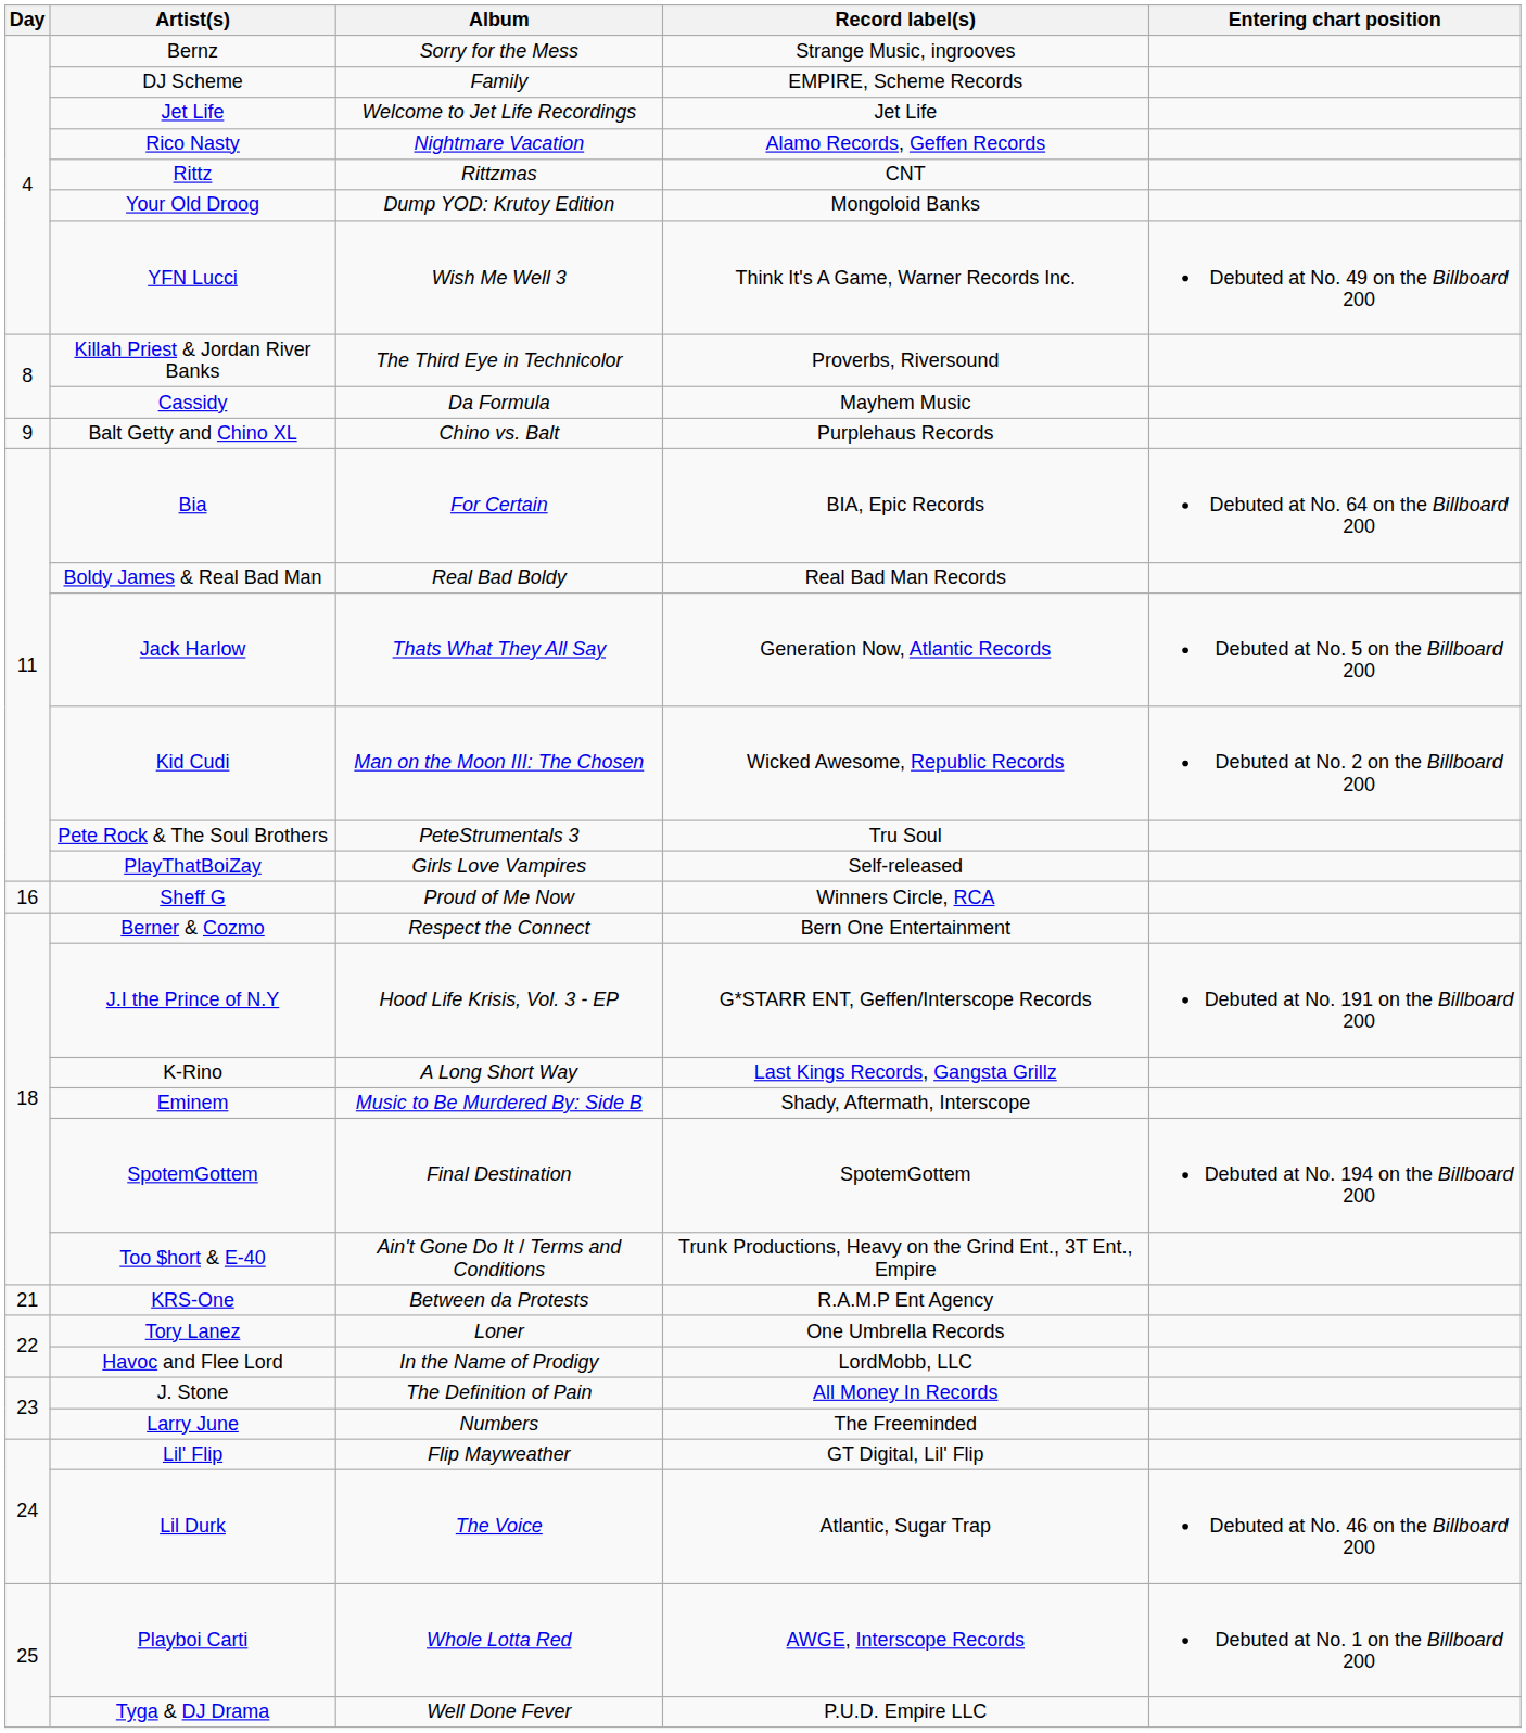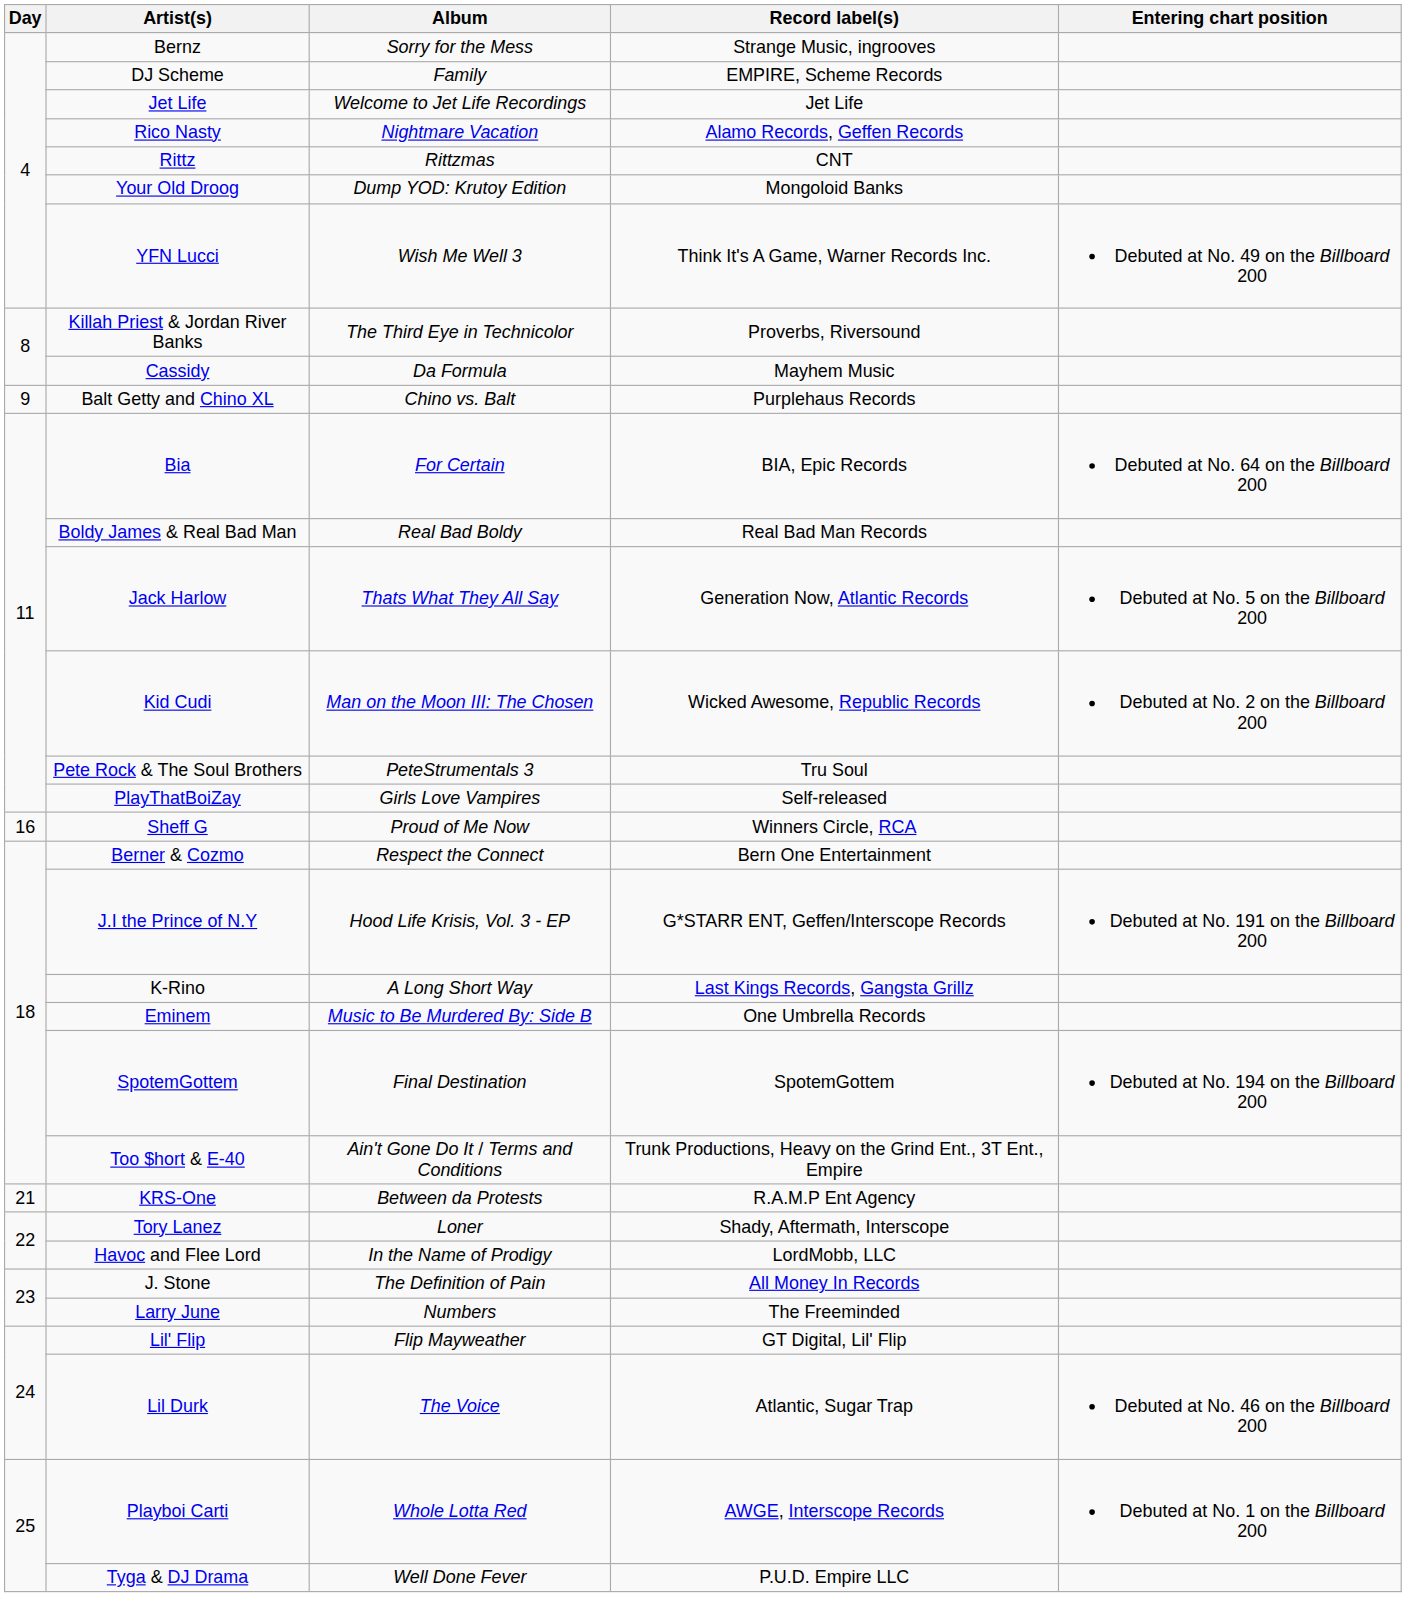Eminem | Record label(s): Shady, Aftermath, Interscope -> One Umbrella Records
Tory Lanez | Record label(s): One Umbrella Records -> Shady, Aftermath, Interscope
